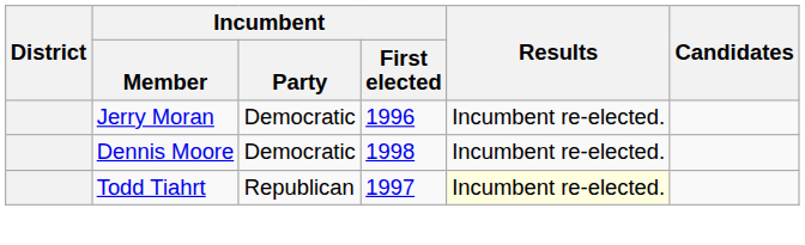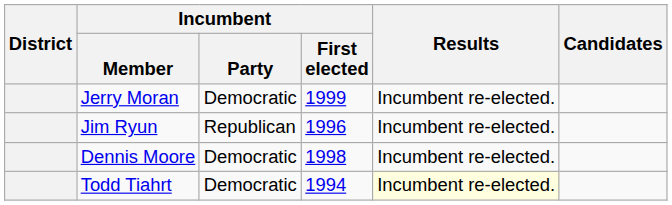Jerry Moran | Incumbent / First elected: 1996 -> 1999
+ row: Jim Ryun | Republican | 1996 | Incumbent re-elected.
Todd Tiahrt | Incumbent / Party: Republican -> Democratic
Todd Tiahrt | Incumbent / First elected: 1997 -> 1994
